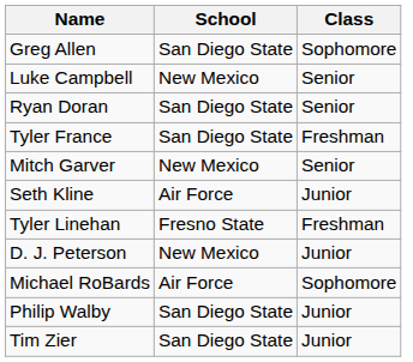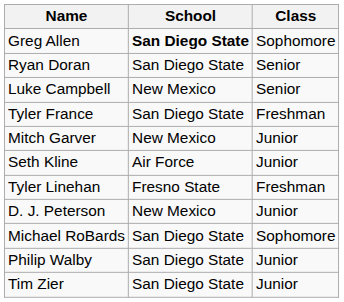Greg Allen | School: normal -> bold
rows swapped: Luke Campbell <-> Ryan Doran
Mitch Garver | Class: Senior -> Junior
Michael RoBards | School: Air Force -> San Diego State
